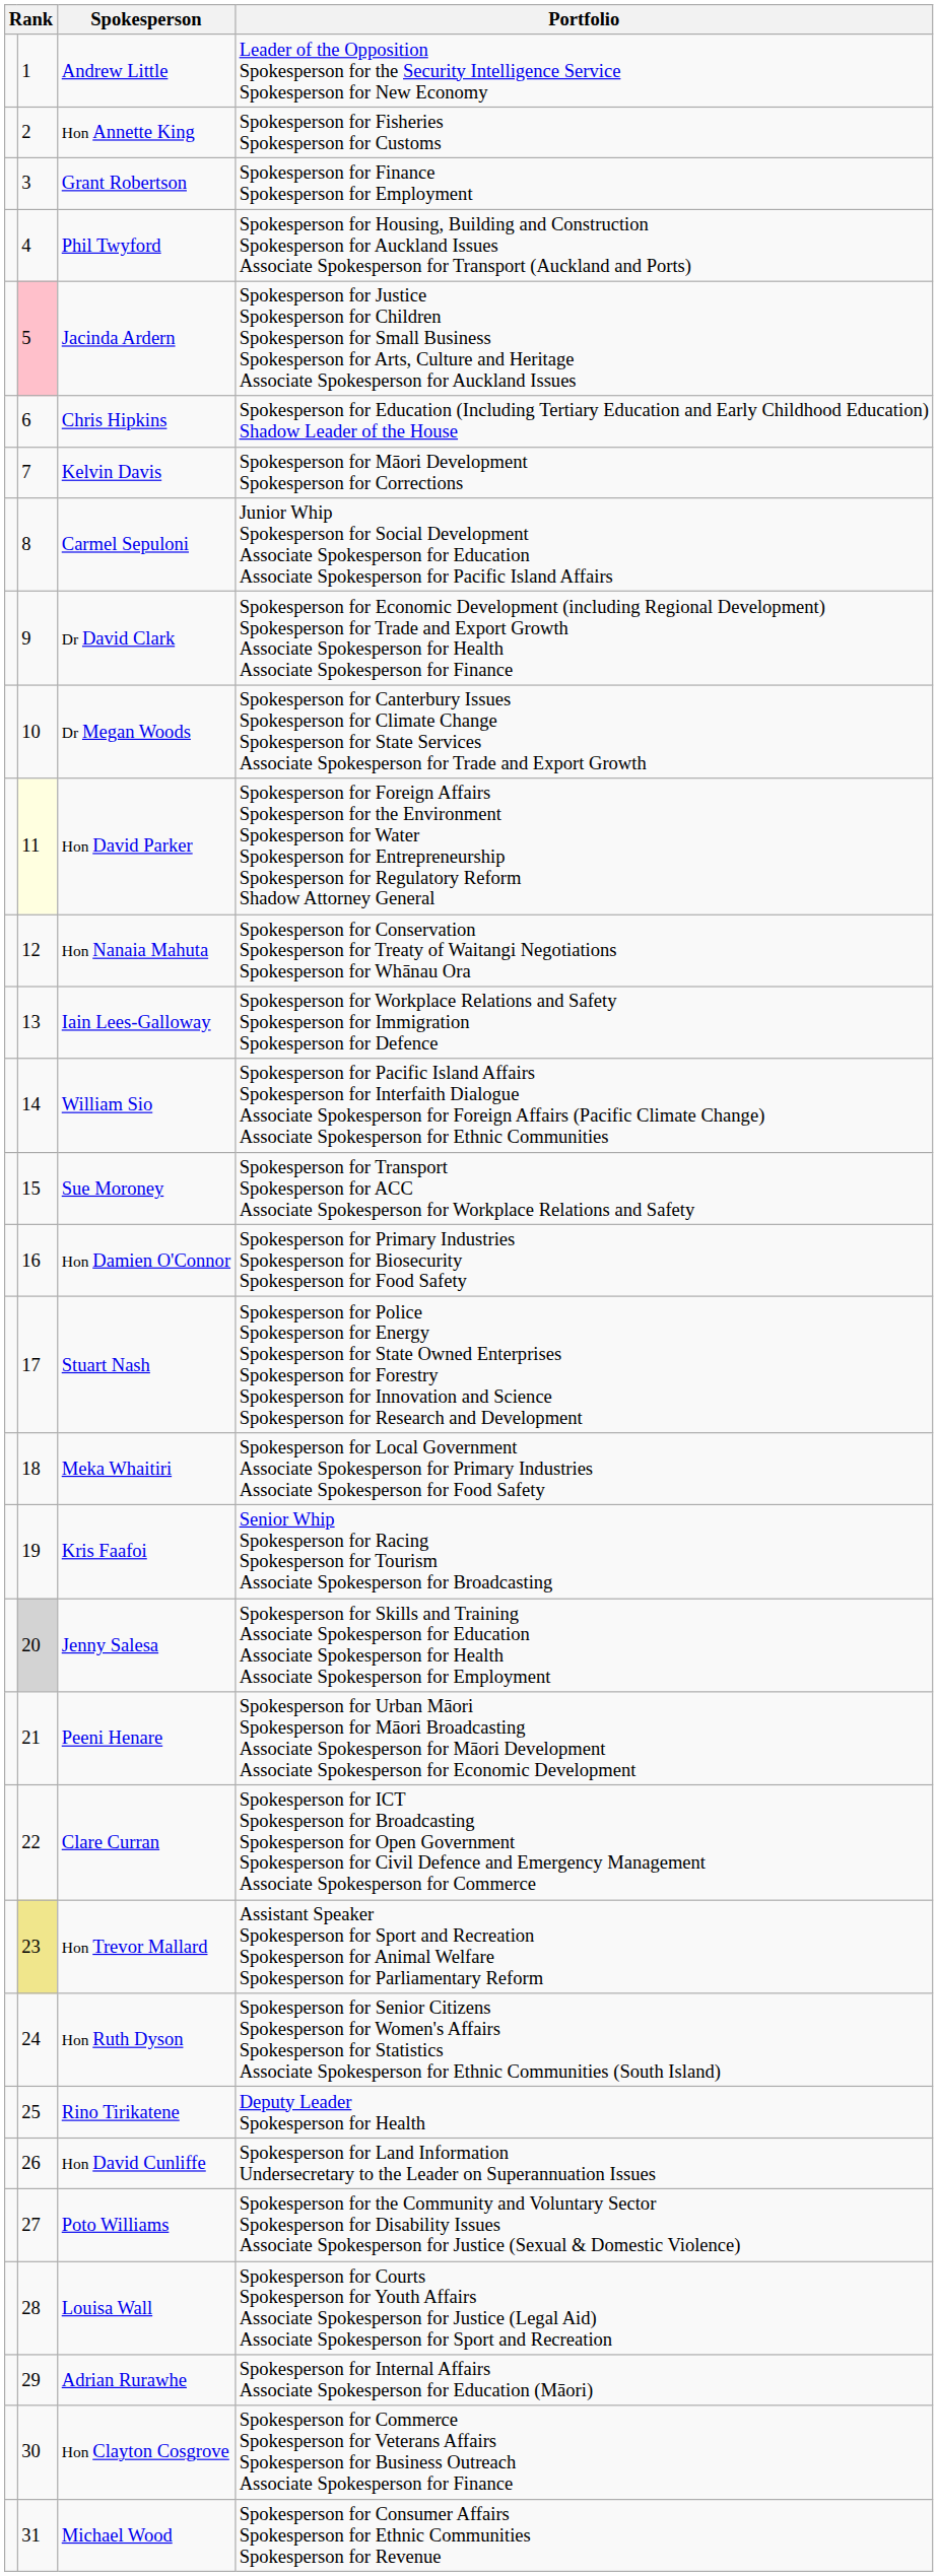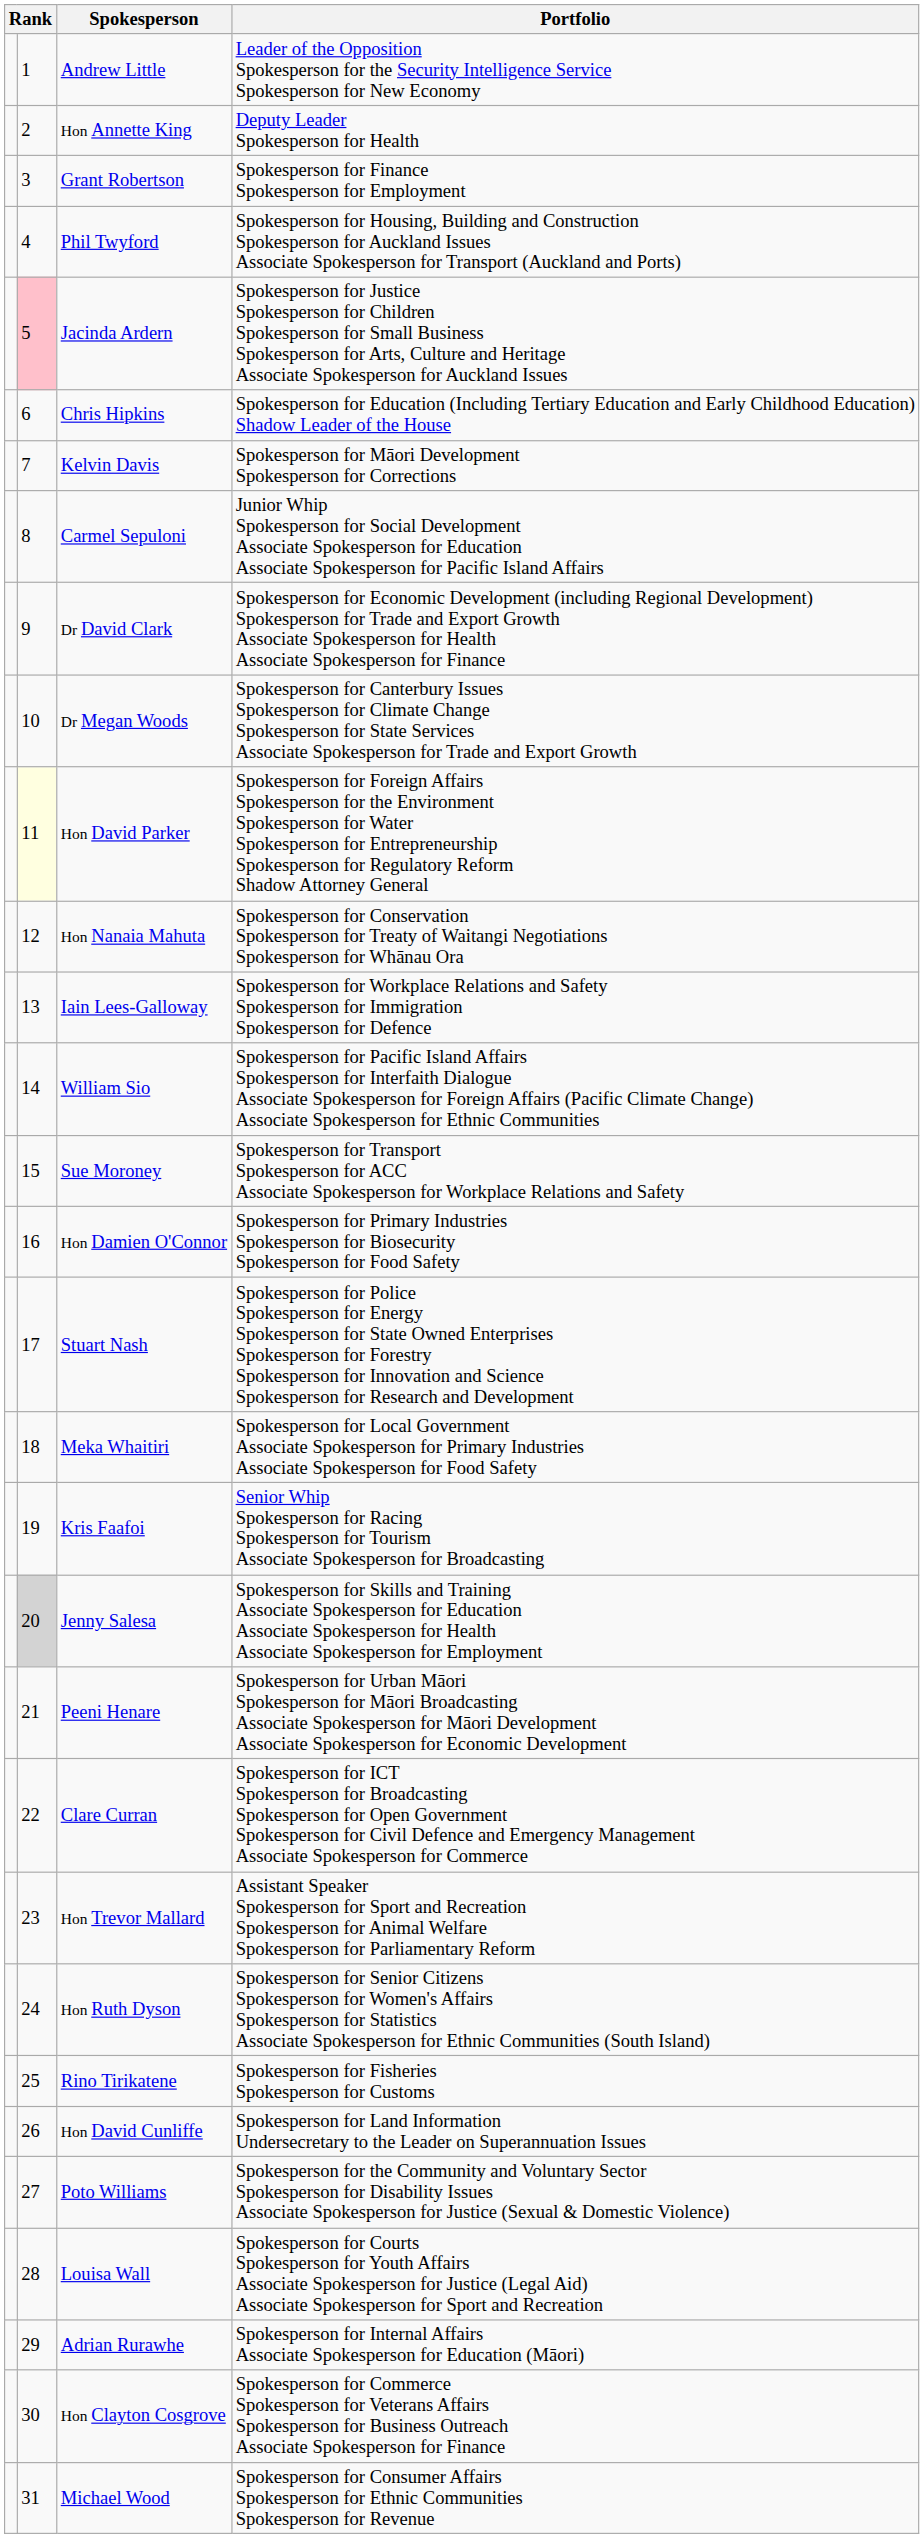Hon Annette King | Portfolio: Spokesperson for Fisheries Spokesperson for Customs -> Deputy Leader Spokesperson for Health
Hon Trevor Mallard | column 2: khaki background -> no background
Rino Tirikatene | Portfolio: Deputy Leader Spokesperson for Health -> Spokesperson for Fisheries Spokesperson for Customs
